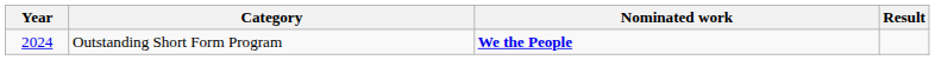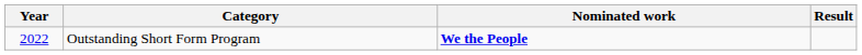Outstanding Short Form Program | Year: 2024 -> 2022
